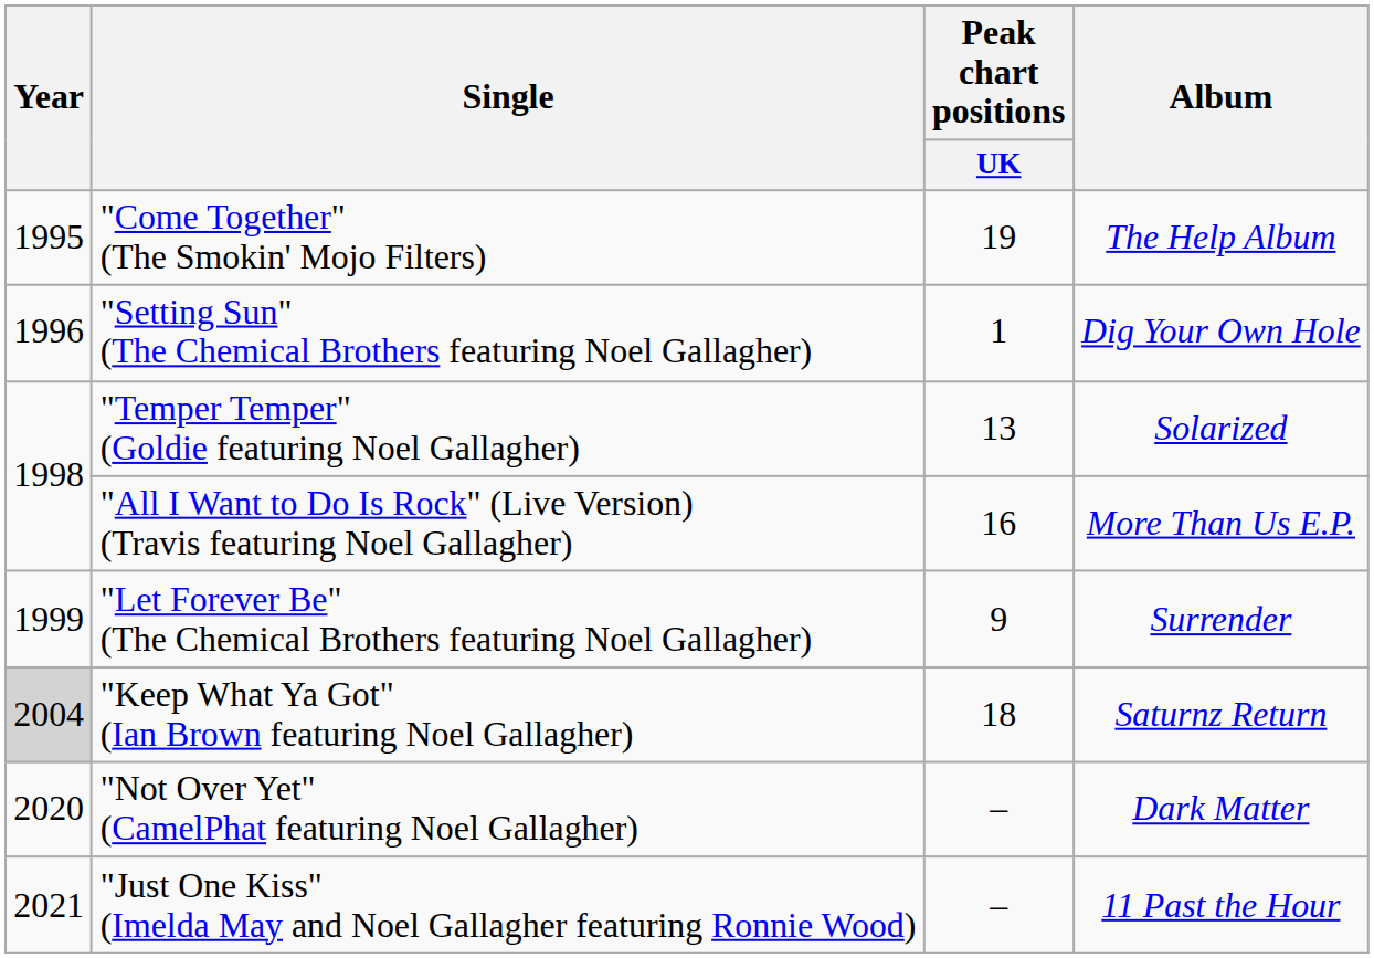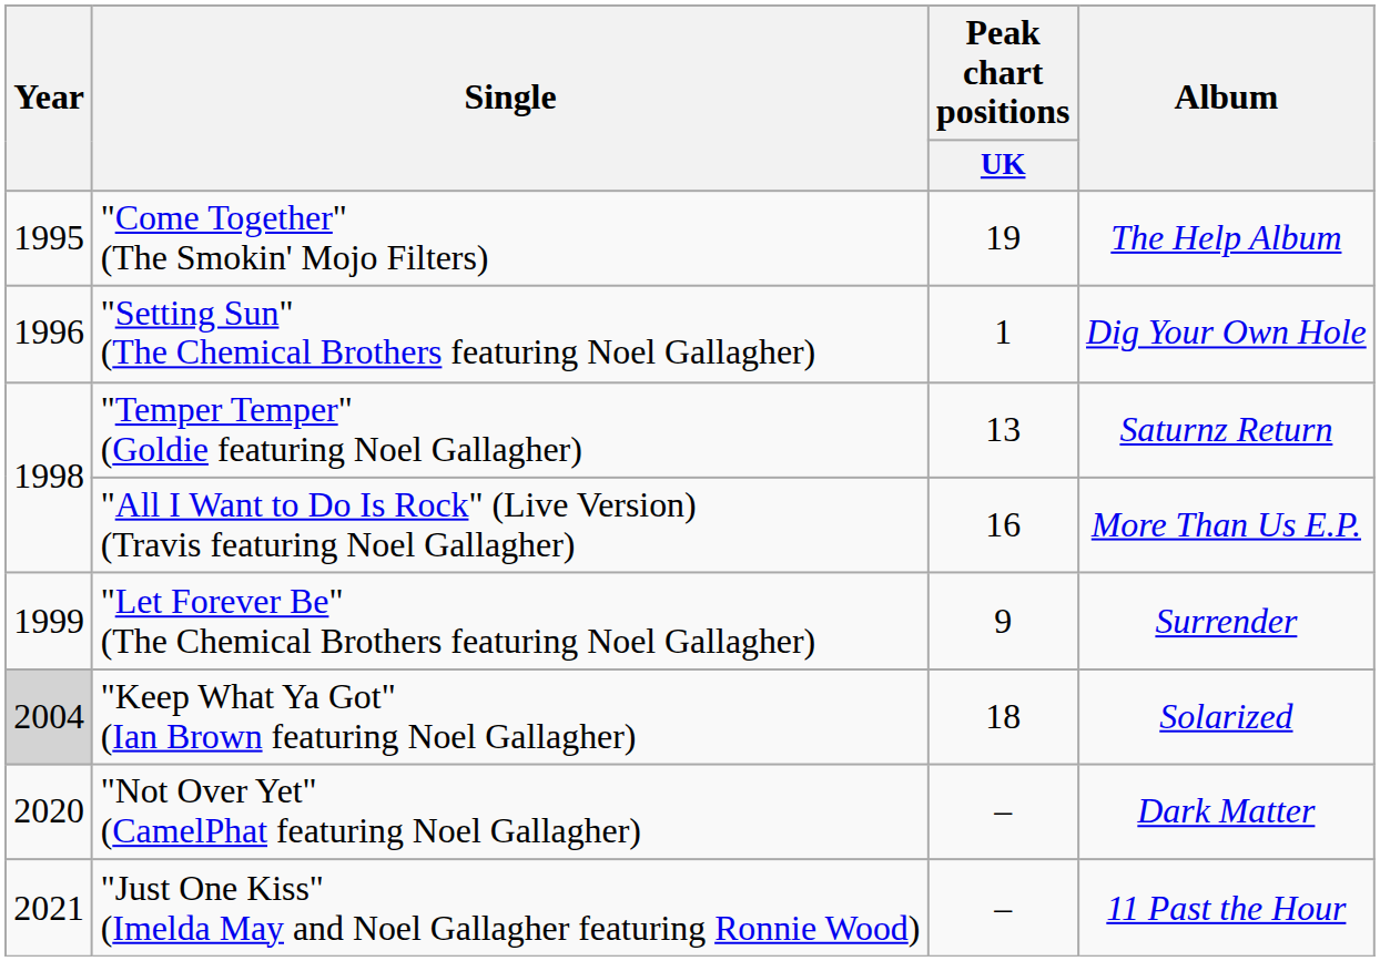"Temper Temper" (Goldie featuring Noel Gallagher) | Album: Solarized -> Saturnz Return
"Keep What Ya Got" (Ian Brown featuring Noel Gallagher) | Album: Saturnz Return -> Solarized
